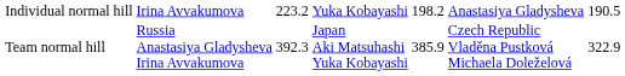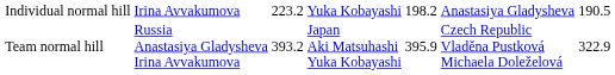Team normal hill | column 3: 392.3 -> 393.2
Team normal hill | column 5: 385.9 -> 395.9
